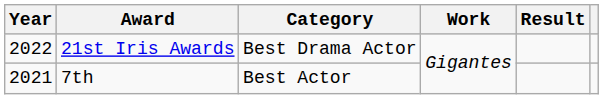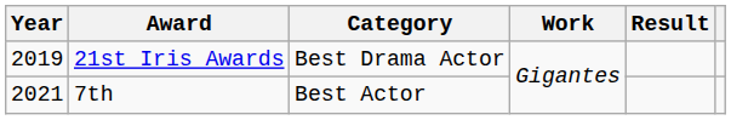21st Iris Awards | Year: 2022 -> 2019
